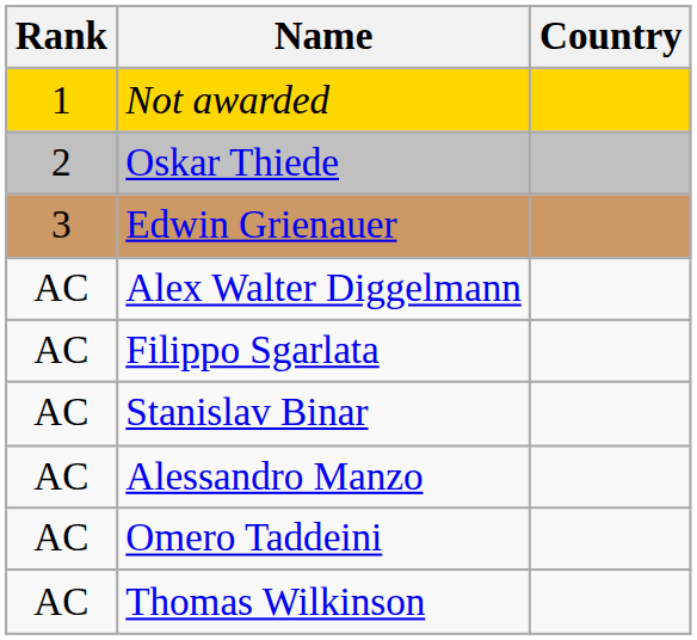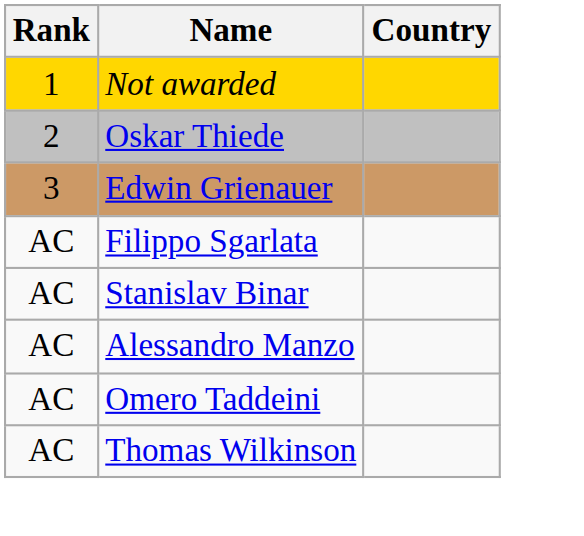- row: AC | Alex Walter Diggelmann
